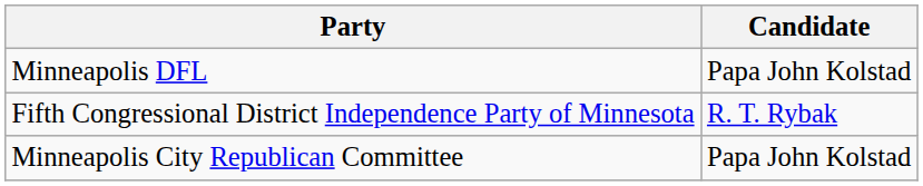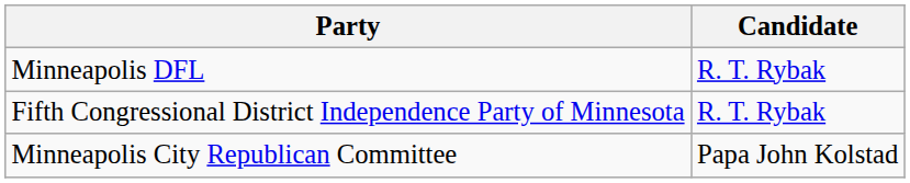Minneapolis DFL | Candidate: Papa John Kolstad -> R. T. Rybak
